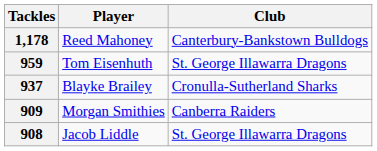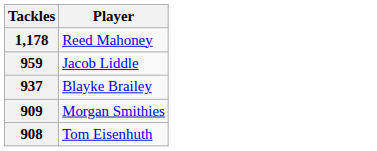- column: Club | Canterbury-Bankstown Bulldogs | St. George Illawarra Dragons | Cronulla-Sutherland Sharks | Canberra Raiders | St. George Illawarra Dragons
959 | Player: Tom Eisenhuth -> Jacob Liddle
908 | Player: Jacob Liddle -> Tom Eisenhuth
